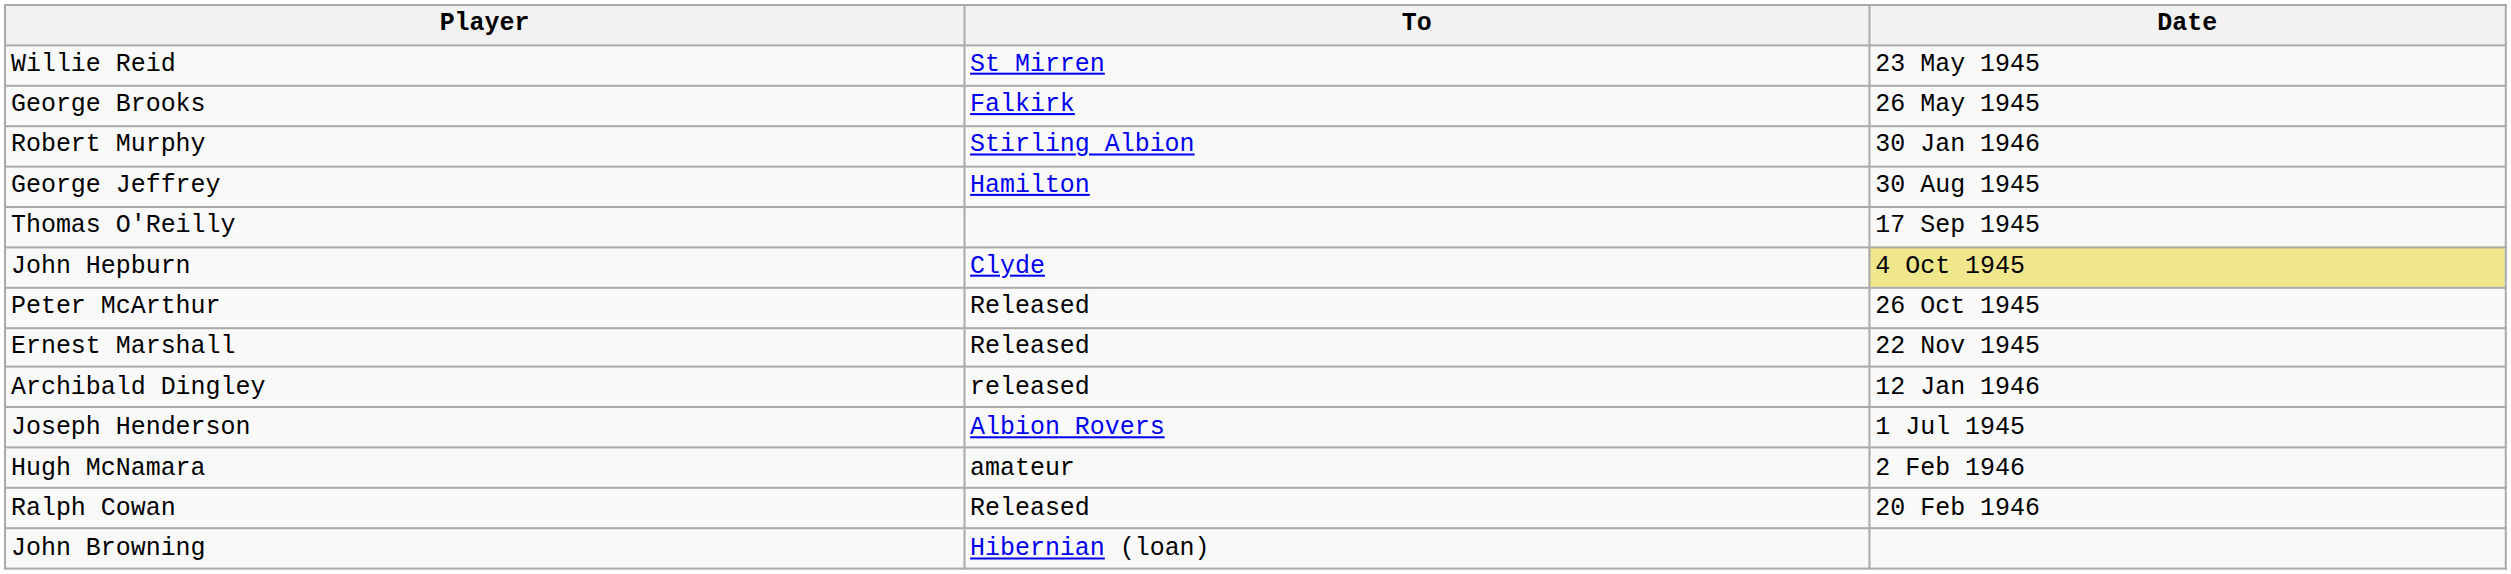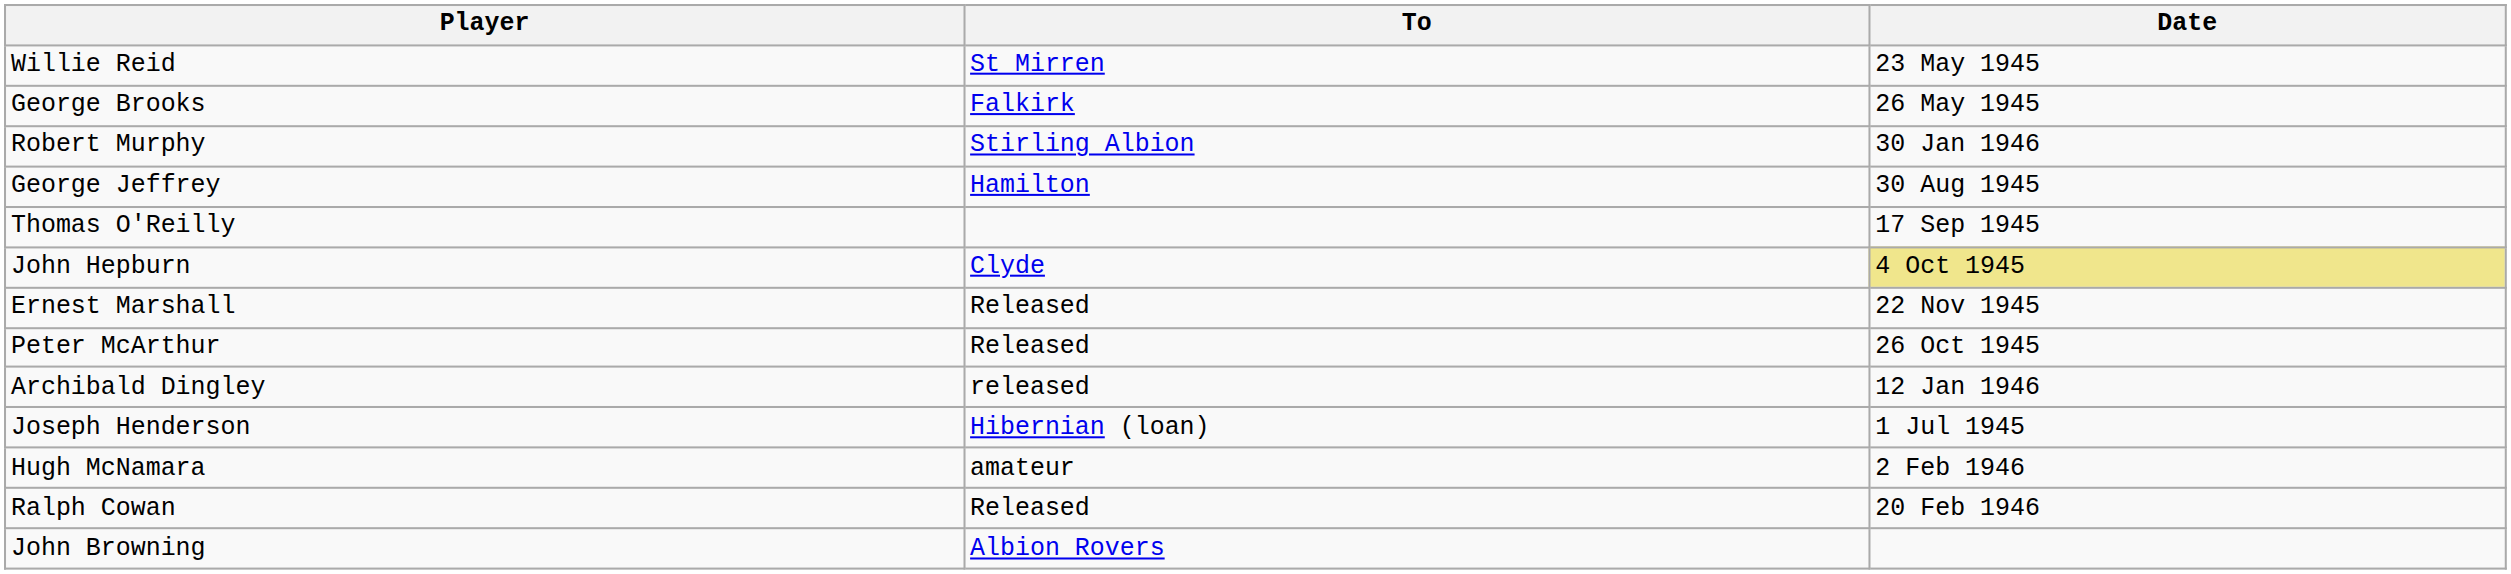rows swapped: Peter McArthur <-> Ernest Marshall
Joseph Henderson | To: Albion Rovers -> Hibernian (loan)
John Browning | To: Hibernian (loan) -> Albion Rovers
